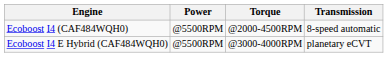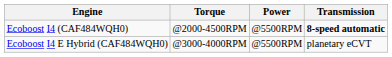columns swapped: Power <-> Torque
Ecoboost I4 (CAF484WQH0) | Transmission: normal -> bold
